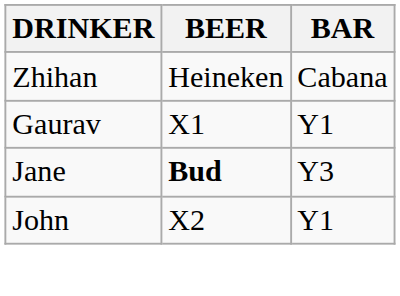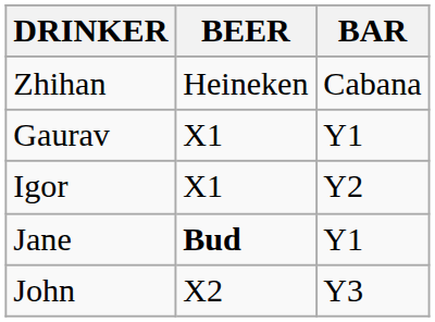+ row: Igor | X1 | Y2
Jane | BAR: Y3 -> Y1
John | BAR: Y1 -> Y3
